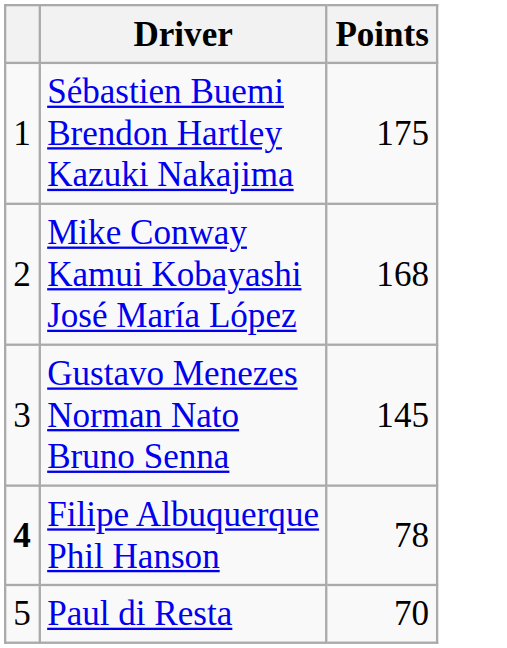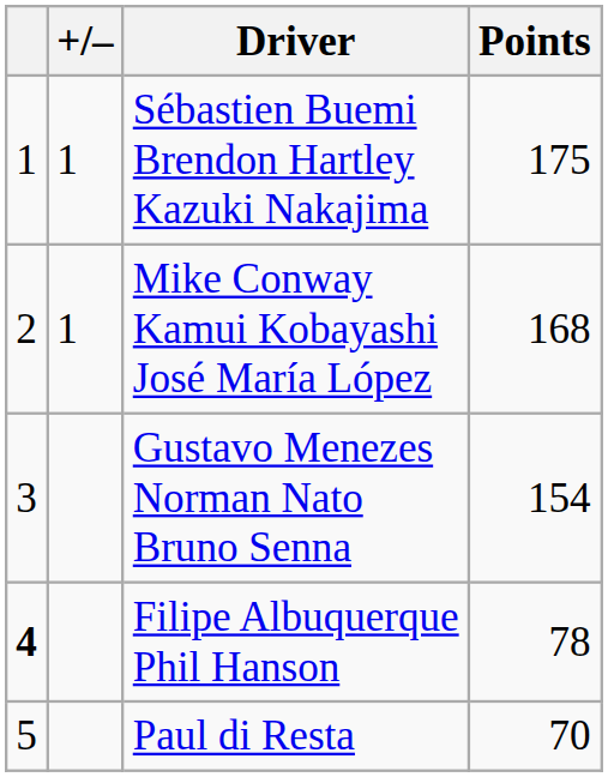+ column: +/– | 1 | 1
Gustavo Menezes Norman Nato Bruno Senna | Points: 145 -> 154
